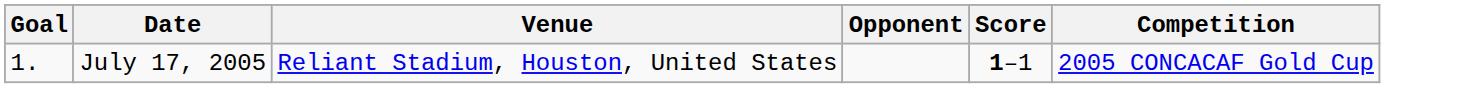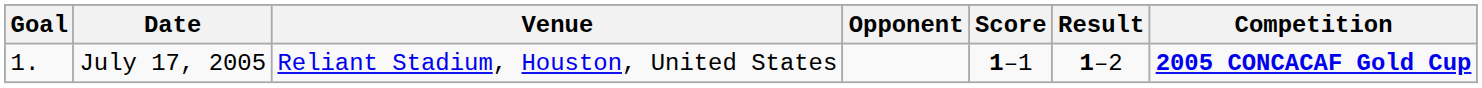+ column: Result | 1–2
July 17, 2005 | Competition: normal -> bold
